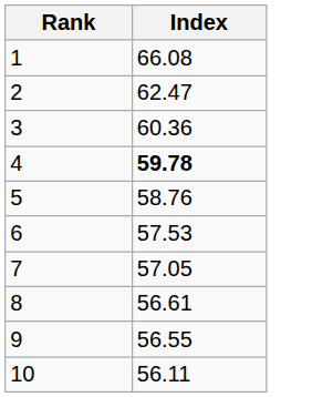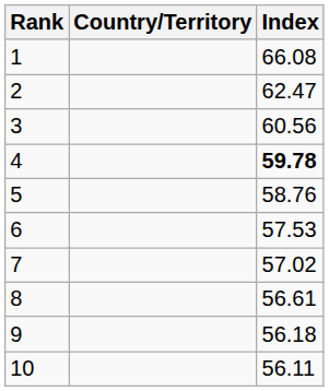+ column: Country/Territory
3 | Index: 60.36 -> 60.56
7 | Index: 57.05 -> 57.02
9 | Index: 56.55 -> 56.18
